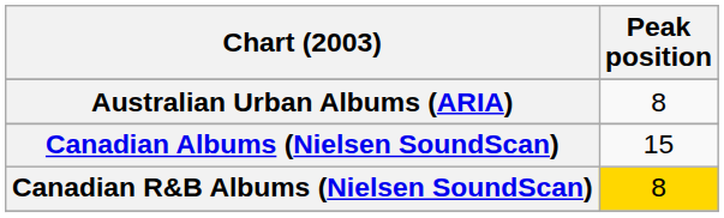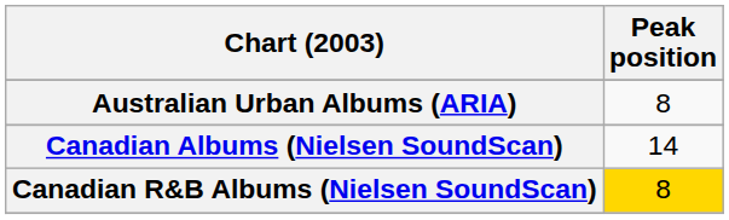Canadian Albums (Nielsen SoundScan) | Peak position: 15 -> 14
